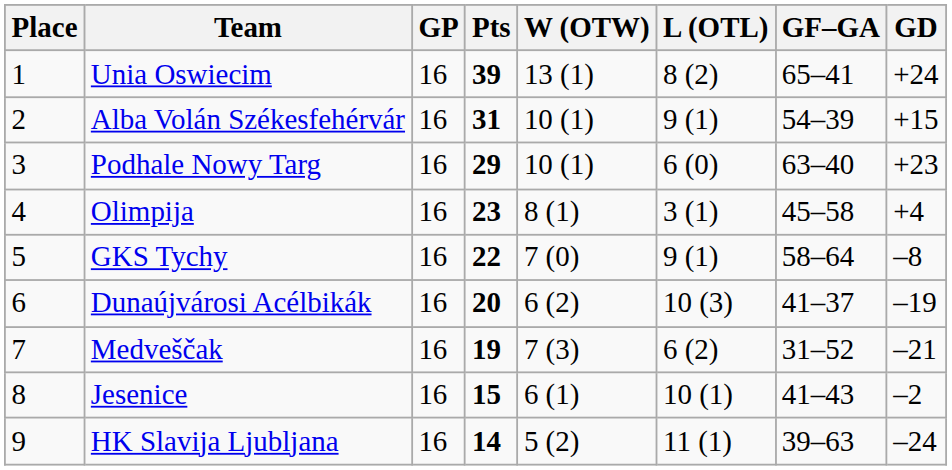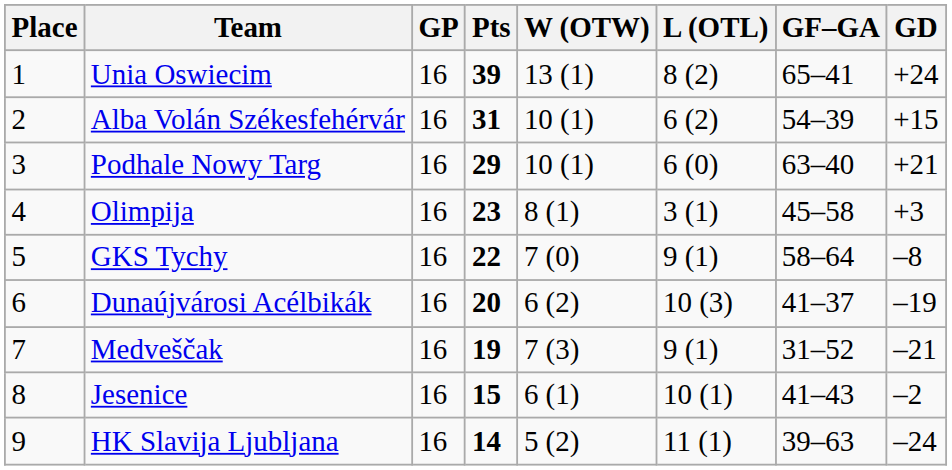Alba Volán Székesfehérvár | L (OTL): 9 (1) -> 6 (2)
Podhale Nowy Targ | GD: +23 -> +21
Olimpija | GD: +4 -> +3
Medveščak | L (OTL): 6 (2) -> 9 (1)
